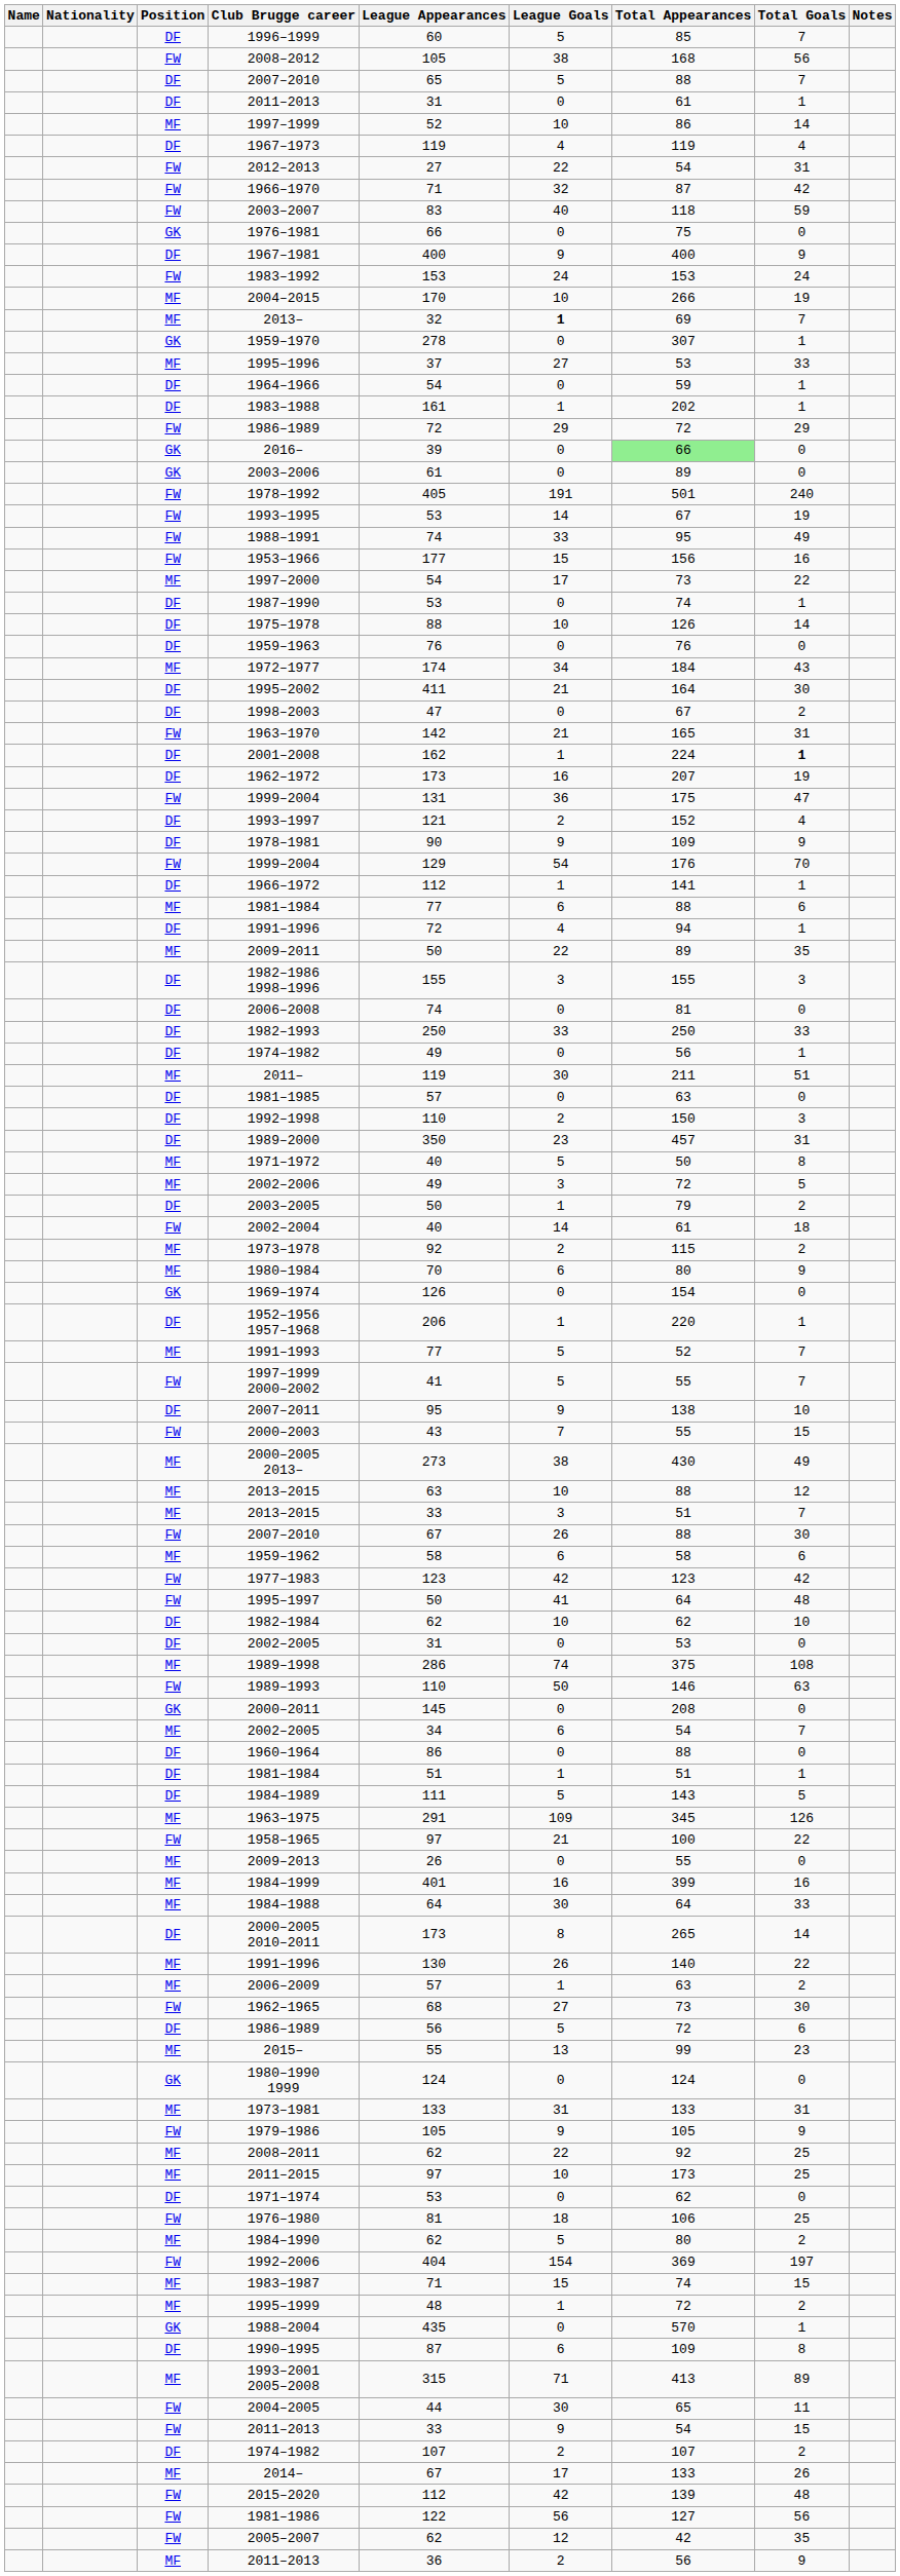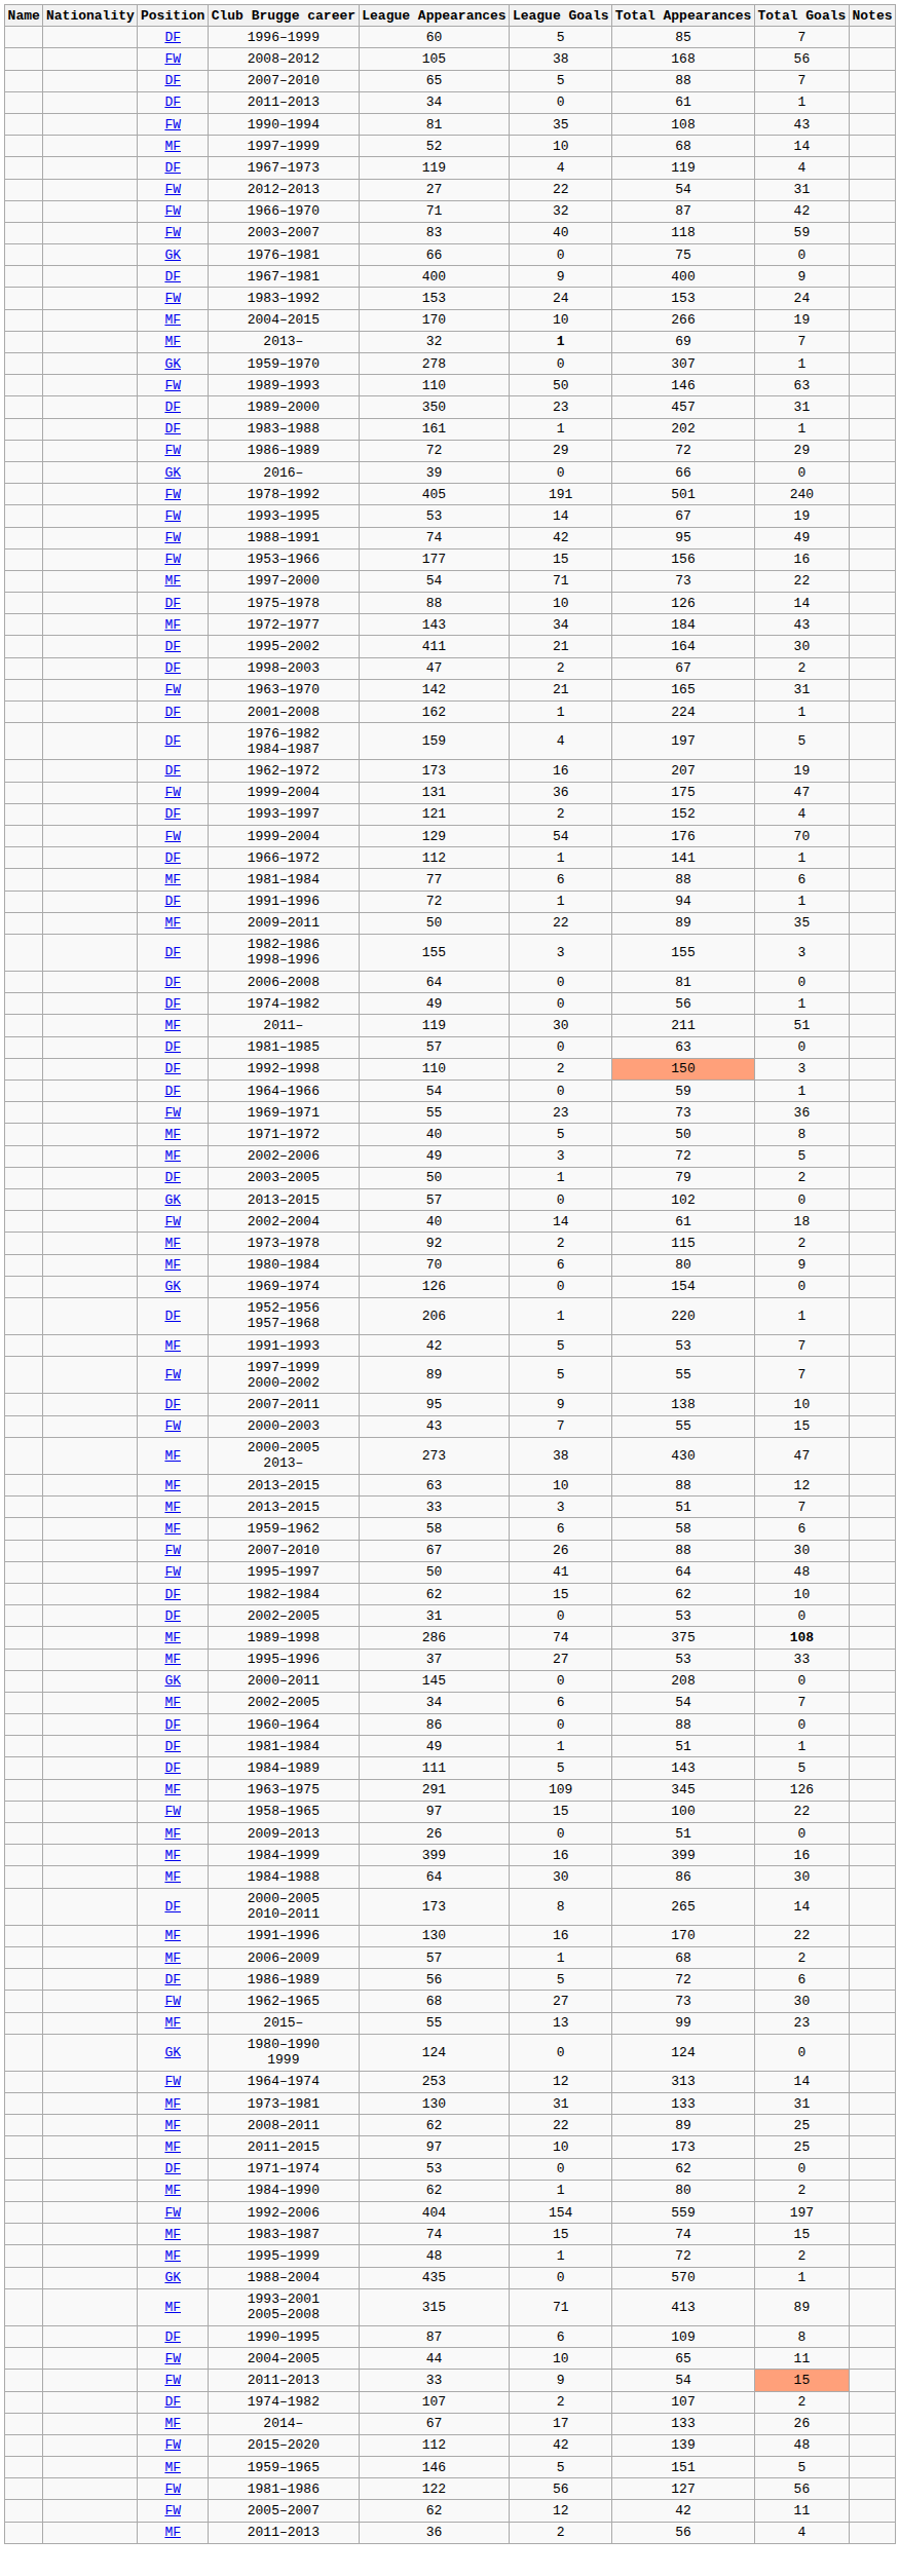DF / 2011–2013 | League Appearances: 31 -> 34
+ row: FW | 1990–1994 | 81 | 35 | 108 | 43
1997–1999 | Total Appearances: 86 -> 68
rows swapped: 1989–1993 <-> 1995–1996
rows swapped: 1989–2000 <-> 1964–1966
2016– | Total Appearances: lightgreen background -> no background
- row: GK | 2003–2006 | 61 | 0 | 89 | 0
1988–1991 | League Goals: 33 -> 42
1997–2000 | League Goals: 17 -> 71
- row: DF | 1987–1990 | 53 | 0 | 74 | 1
- row: DF | 1959–1963 | 76 | 0 | 76 | 0
1972–1977 | League Appearances: 174 -> 143
1998–2003 | League Goals: 0 -> 2
2001–2008 | Total Goals: bold -> normal
+ row: DF | 1976–1982 1984–1987 | 159 | 4 | 197 | 5
- row: DF | 1978–1981 | 90 | 9 | 109 | 9
DF / 1991–1996 | League Goals: 4 -> 1
2006–2008 | League Appearances: 74 -> 64
- row: DF | 1982–1993 | 250 | 33 | 250 | 33
1992–1998 | Total Appearances: no background -> lightsalmon background
+ row: FW | 1969–1971 | 55 | 23 | 73 | 36
+ row: GK | 2013–2015 | 57 | 0 | 102 | 0
1991–1993 | League Appearances: 77 -> 42
1991–1993 | Total Appearances: 52 -> 53
1997–1999 2000–2002 | League Appearances: 41 -> 89
2000–2005 2013– | Total Goals: 49 -> 47
rows swapped: 1959–1962 <-> FW / 2007–2010
- row: FW | 1977–1983 | 123 | 42 | 123 | 42
1982–1984 | League Goals: 10 -> 15
1989–1998 | Total Goals: normal -> bold
DF / 1981–1984 | League Appearances: 51 -> 49
1958–1965 | League Goals: 21 -> 15
2009–2013 | Total Appearances: 55 -> 51
1984–1999 | League Appearances: 401 -> 399
1984–1988 | Total Appearances: 64 -> 86
1984–1988 | Total Goals: 33 -> 30
MF / 1991–1996 | League Goals: 26 -> 16
MF / 1991–1996 | Total Appearances: 140 -> 170
2006–2009 | Total Appearances: 63 -> 68
rows swapped: 1962–1965 <-> DF / 1986–1989
+ row: FW | 1964–1974 | 253 | 12 | 313 | 14
1973–1981 | League Appearances: 133 -> 130
- row: FW | 1979–1986 | 105 | 9 | 105 | 9
2008–2011 | Total Appearances: 92 -> 89
- row: FW | 1976–1980 | 81 | 18 | 106 | 25
1984–1990 | League Goals: 5 -> 1
1992–2006 | Total Appearances: 369 -> 559
1983–1987 | League Appearances: 71 -> 74
rows swapped: 1993–2001 2005–2008 <-> 1990–1995
2004–2005 | League Goals: 30 -> 10
FW / 2011–2013 | Total Goals: no background -> lightsalmon background
+ row: MF | 1959–1965 | 146 | 5 | 151 | 5
2005–2007 | Total Goals: 35 -> 11
MF / 2011–2013 | Total Goals: 9 -> 4
